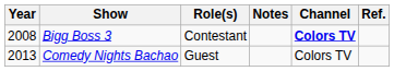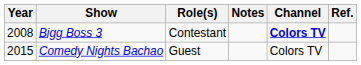Comedy Nights Bachao | Year: 2013 -> 2015
